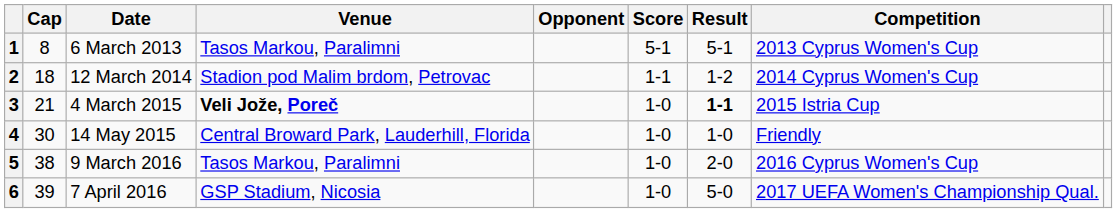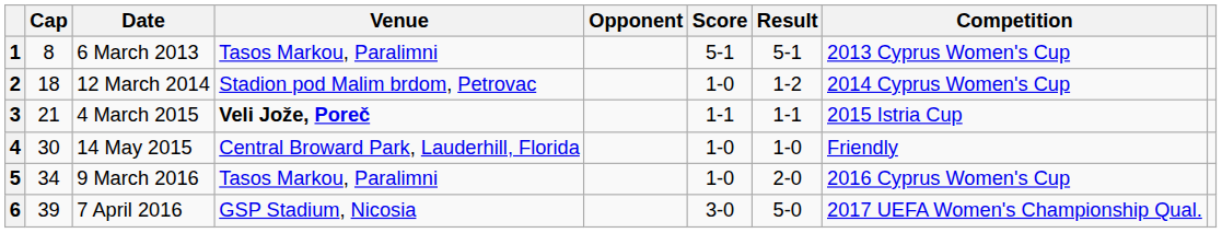2 | Score: 1-1 -> 1-0
3 | Score: 1-0 -> 1-1
3 | Result: bold -> normal
5 | Cap: 38 -> 34
6 | Score: 1-0 -> 3-0
